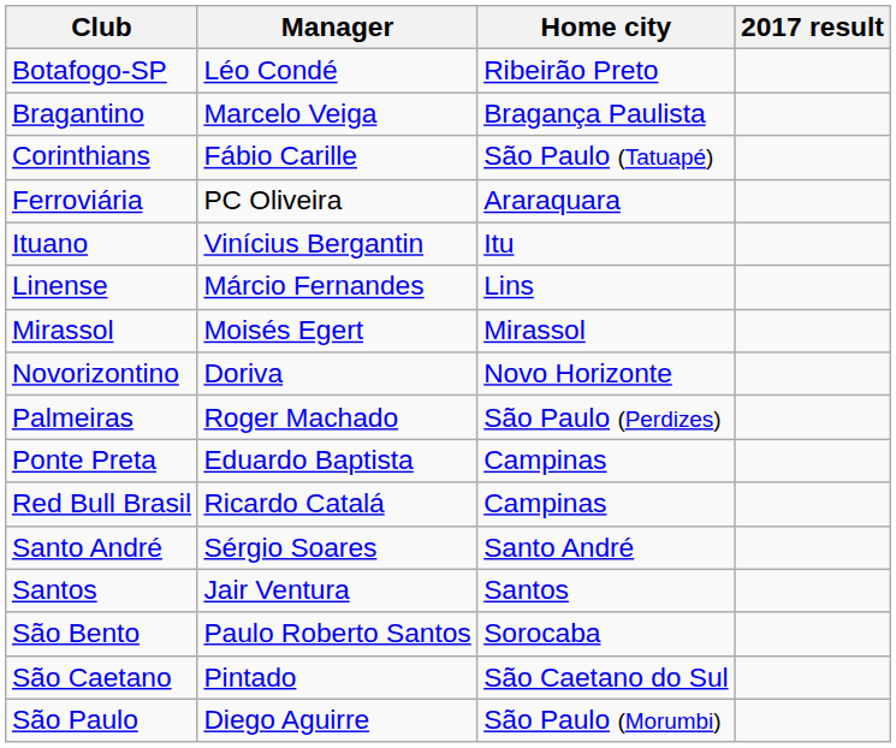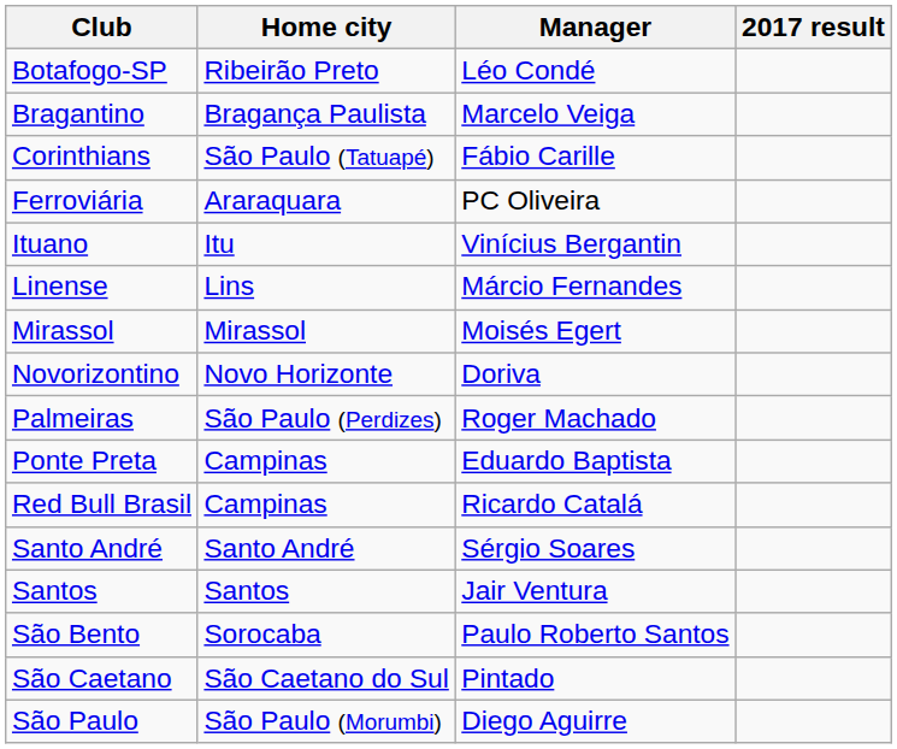columns swapped: Home city <-> Manager
